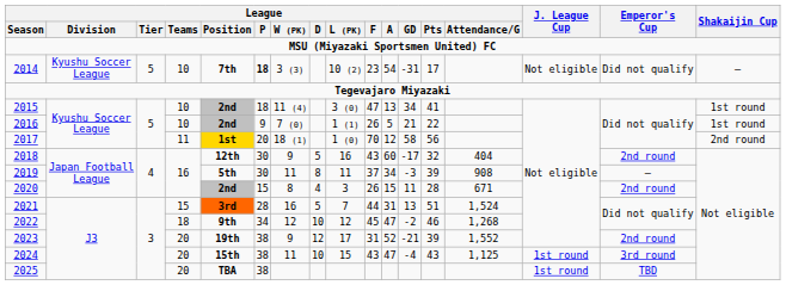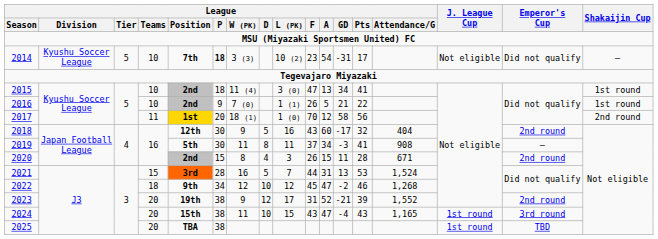2019 | League / Pts: 39 -> 41
2021 | League / Pts: 51 -> 53
2024 | League / Attendance/G: 1,125 -> 1,165
